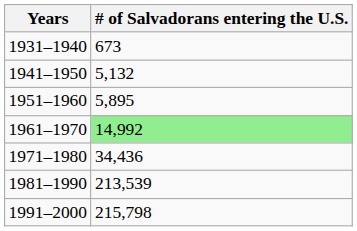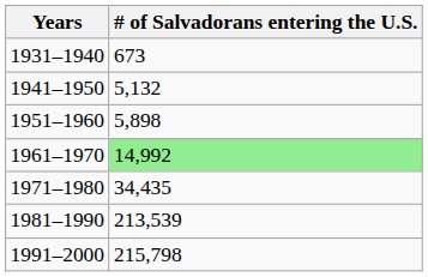1951–1960 | # of Salvadorans entering the U.S.: 5,895 -> 5,898
1971–1980 | # of Salvadorans entering the U.S.: 34,436 -> 34,435
